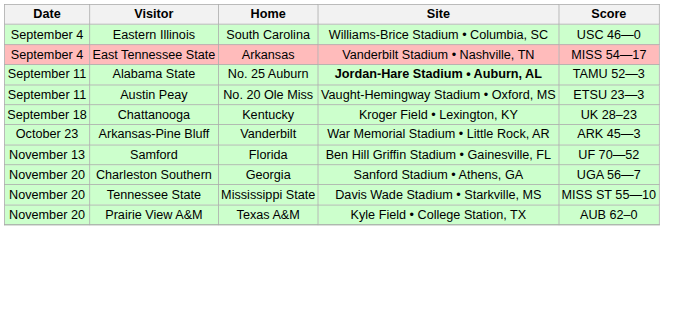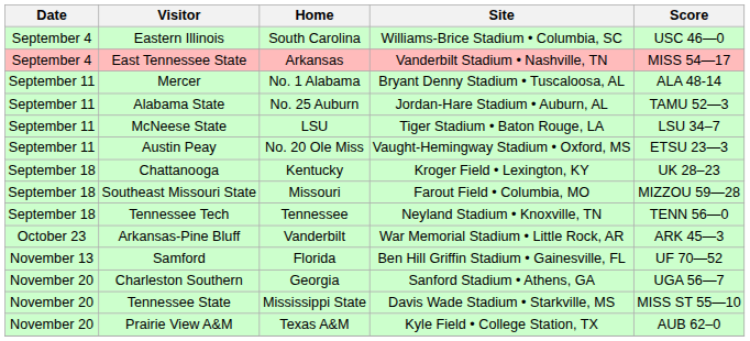+ row: September 11 | Mercer | No. 1 Alabama | Bryant Denny Stadium • Tuscaloosa, AL | ALA 48-14
Alabama State | Site: bold -> normal
+ row: September 11 | McNeese State | LSU | Tiger Stadium • Baton Rouge, LA | LSU 34–7
+ row: September 18 | Southeast Missouri State | Missouri | Farout Field • Columbia, MO | MIZZOU 59—28
+ row: September 18 | Tennessee Tech | Tennessee | Neyland Stadium • Knoxville, TN | TENN 56—0
